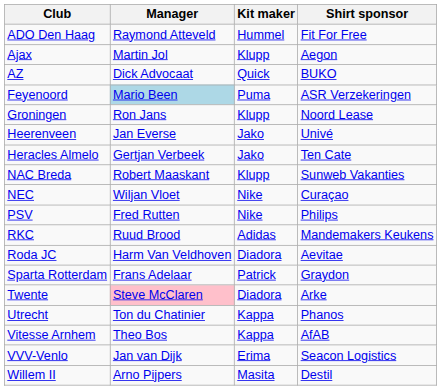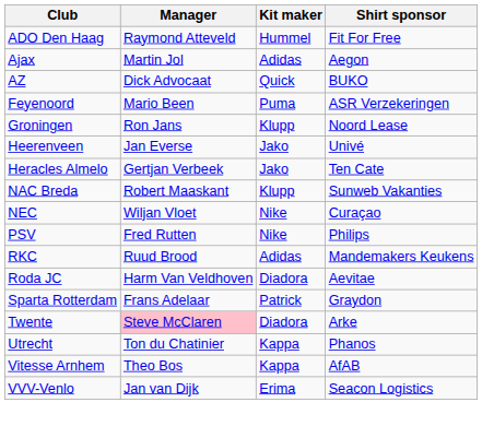Ajax | Kit maker: Klupp -> Adidas
Feyenoord | Manager: lightblue background -> no background
- row: Willem II | Arno Pijpers | Masita | Destil
